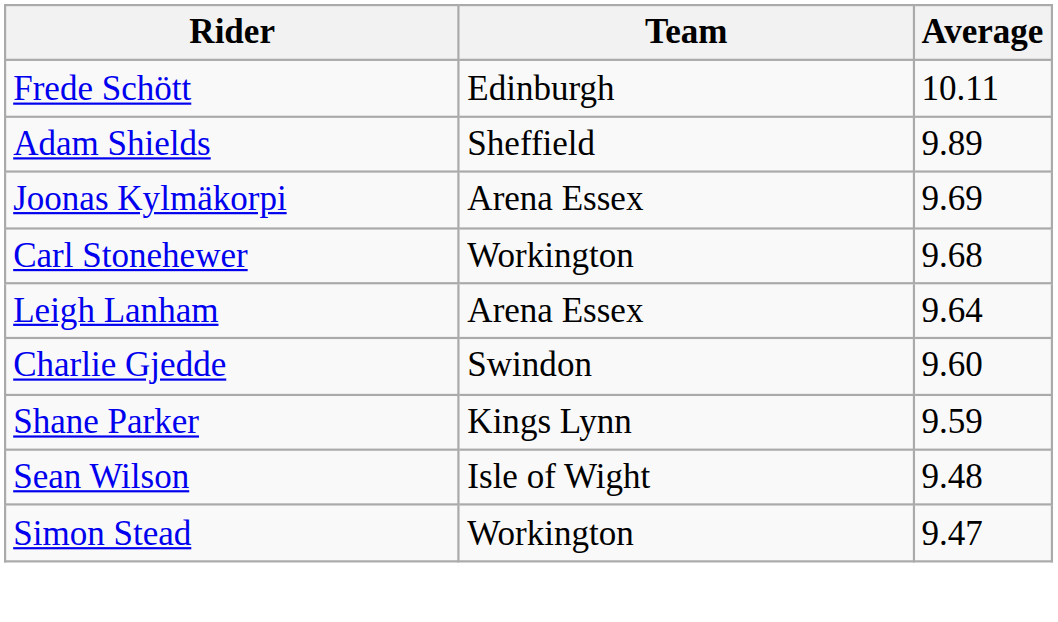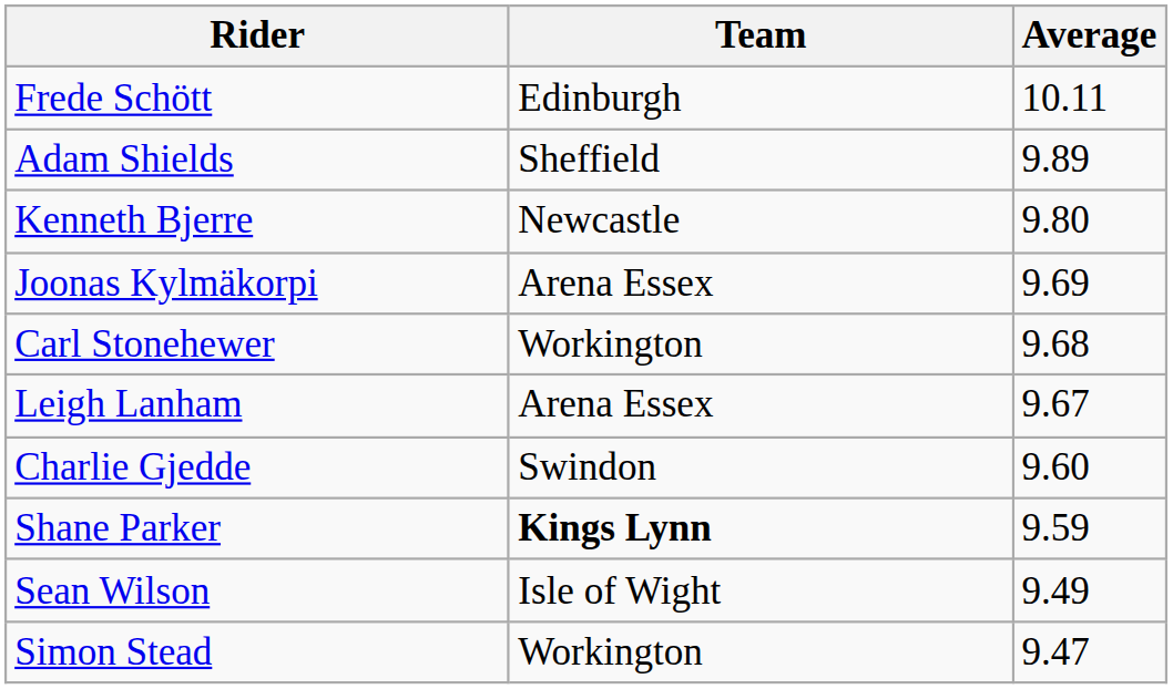+ row: Kenneth Bjerre | Newcastle | 9.80
Leigh Lanham | Average: 9.64 -> 9.67
Shane Parker | Team: normal -> bold
Sean Wilson | Average: 9.48 -> 9.49
